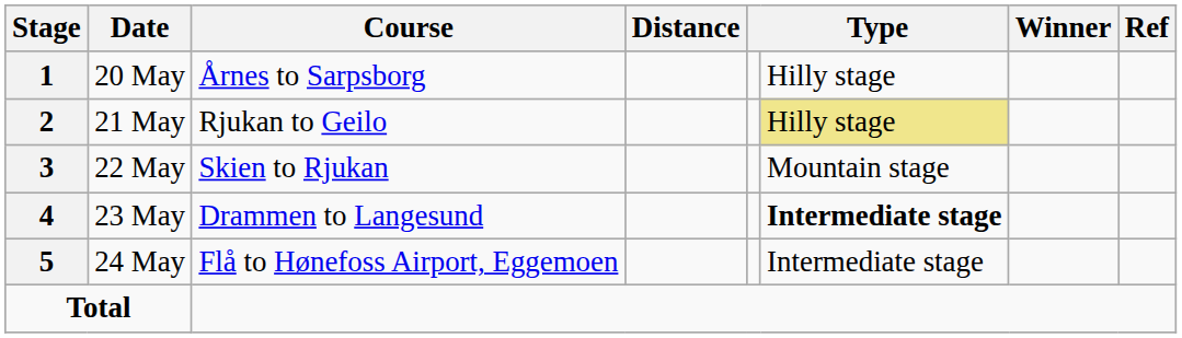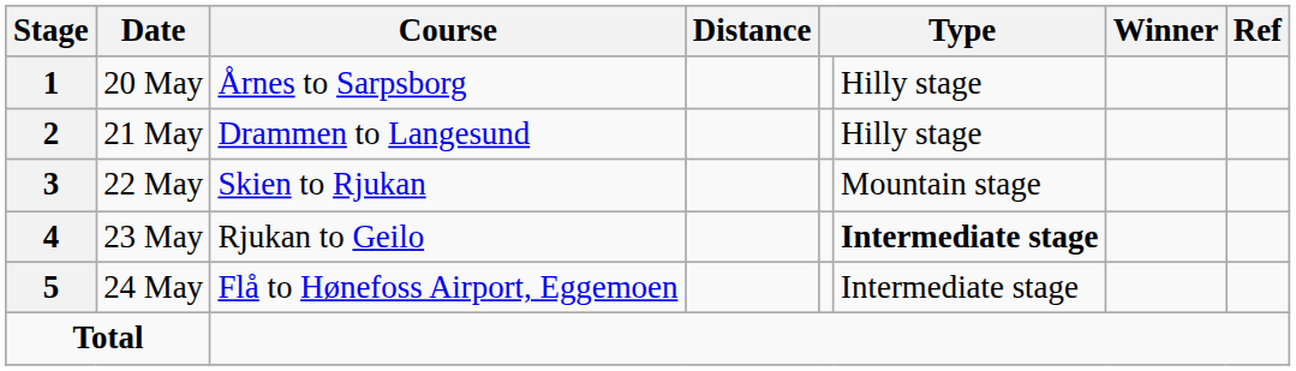21 May | Course: Rjukan to Geilo -> Drammen to Langesund
21 May | column 6: khaki background -> no background
23 May | Course: Drammen to Langesund -> Rjukan to Geilo
